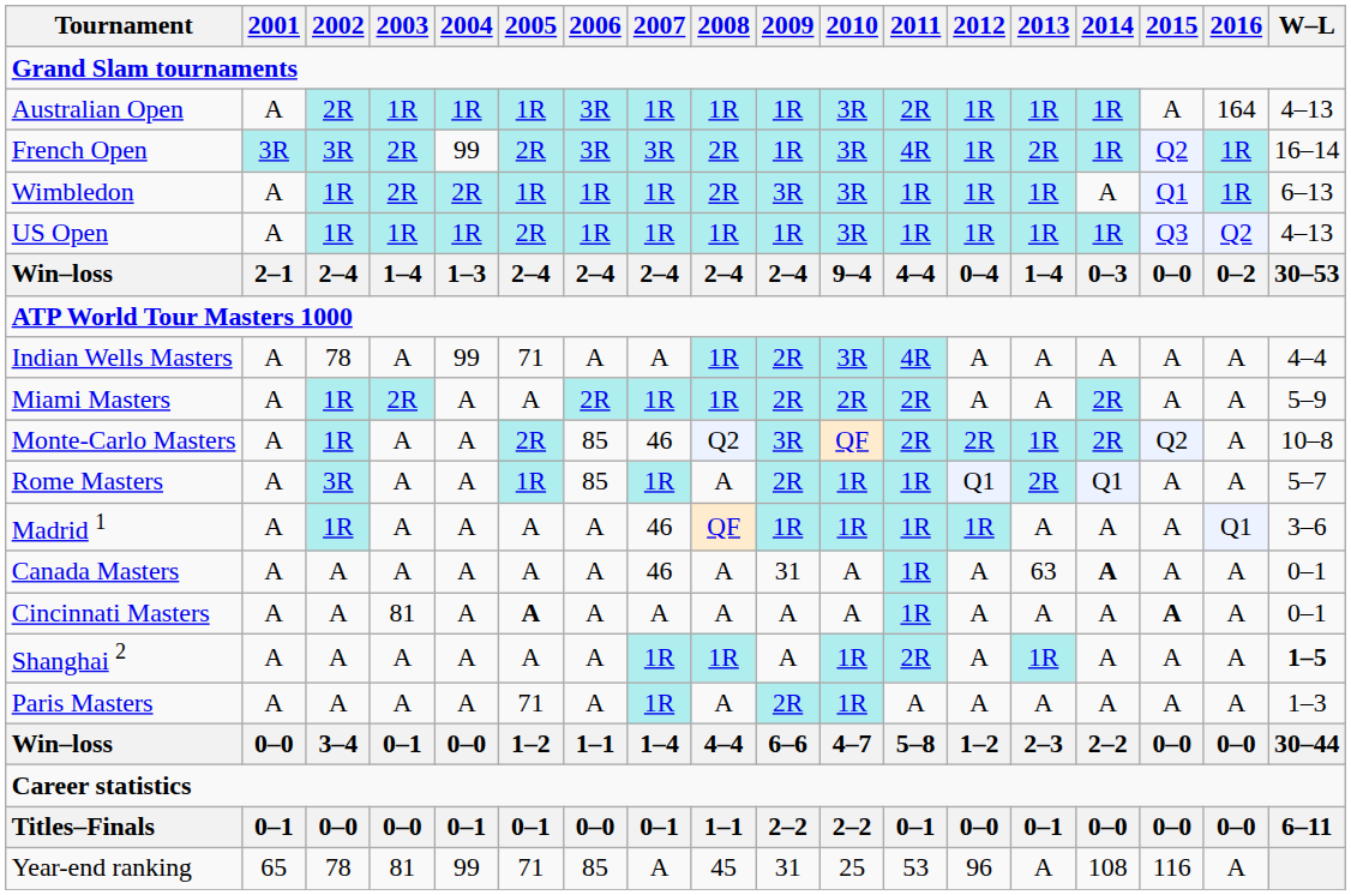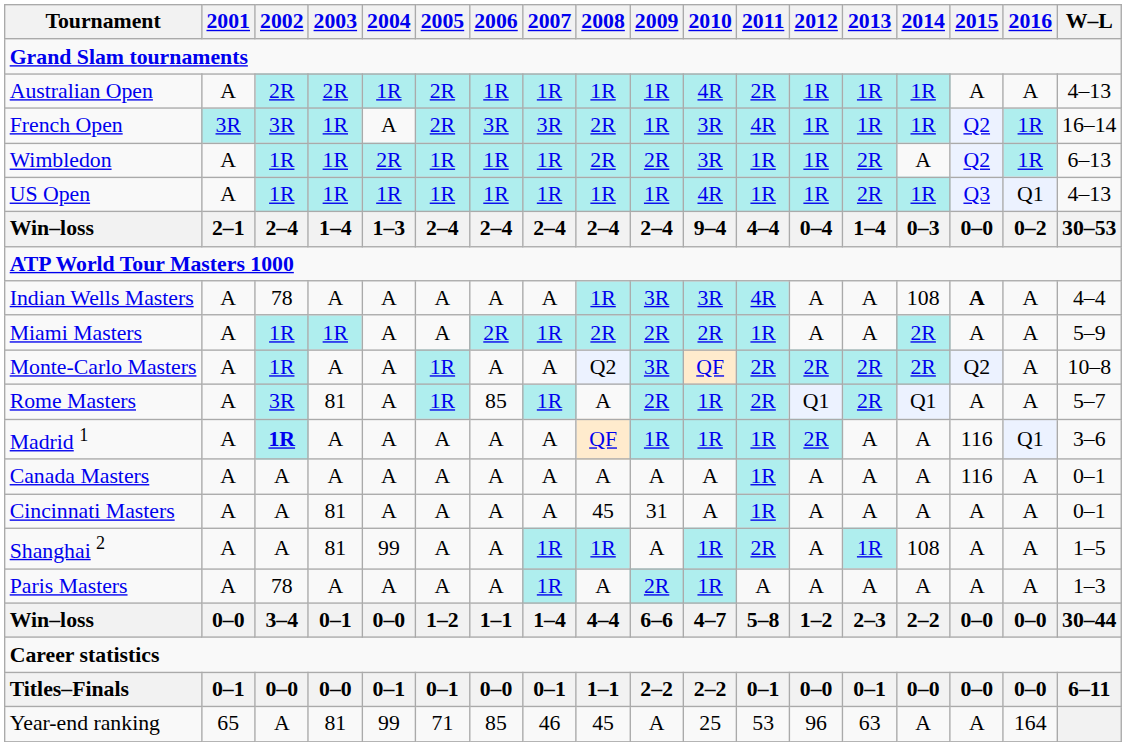Australian Open | 2003: 1R -> 2R
Australian Open | 2005: 1R -> 2R
Australian Open | 2006: 3R -> 1R
Australian Open | 2010: 3R -> 4R
Australian Open | 2016: 164 -> A
French Open | 2003: 2R -> 1R
French Open | 2004: 99 -> A
French Open | 2013: 2R -> 1R
Wimbledon | 2003: 2R -> 1R
Wimbledon | 2009: 3R -> 2R
Wimbledon | 2013: 1R -> 2R
Wimbledon | 2015: Q1 -> Q2
US Open | 2005: 2R -> 1R
US Open | 2010: 3R -> 4R
US Open | 2013: 1R -> 2R
US Open | 2016: Q2 -> Q1
Indian Wells Masters | 2004: 99 -> A
Indian Wells Masters | 2005: 71 -> A
Indian Wells Masters | 2009: 2R -> 3R
Indian Wells Masters | 2014: A -> 108
Indian Wells Masters | 2015: normal -> bold
Miami Masters | 2003: 2R -> 1R
Miami Masters | 2008: 1R -> 2R
Miami Masters | 2011: 2R -> 1R
Monte-Carlo Masters | 2005: 2R -> 1R
Monte-Carlo Masters | 2006: 85 -> A
Monte-Carlo Masters | 2007: 46 -> A
Monte-Carlo Masters | 2013: 1R -> 2R
Rome Masters | 2003: A -> 81
Rome Masters | 2011: 1R -> 2R
Madrid 1 | 2002: normal -> bold
Madrid 1 | 2007: 46 -> A
Madrid 1 | 2012: 1R -> 2R
Madrid 1 | 2015: A -> 116
Canada Masters | 2007: 46 -> A
Canada Masters | 2009: 31 -> A
Canada Masters | 2013: 63 -> A
Canada Masters | 2014: bold -> normal
Canada Masters | 2015: A -> 116
Cincinnati Masters | 2005: bold -> normal
Cincinnati Masters | 2008: A -> 45
Cincinnati Masters | 2009: A -> 31
Cincinnati Masters | 2015: bold -> normal
Shanghai 2 | 2003: A -> 81
Shanghai 2 | 2004: A -> 99
Shanghai 2 | 2014: A -> 108
Shanghai 2 | W–L: bold -> normal
Paris Masters | 2002: A -> 78
Paris Masters | 2005: 71 -> A
Year-end ranking | 2002: 78 -> A
Year-end ranking | 2007: A -> 46
Year-end ranking | 2009: 31 -> A
Year-end ranking | 2013: A -> 63
Year-end ranking | 2014: 108 -> A
Year-end ranking | 2015: 116 -> A
Year-end ranking | 2016: A -> 164
